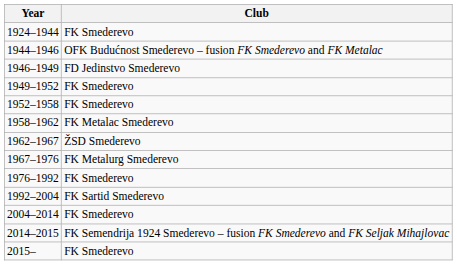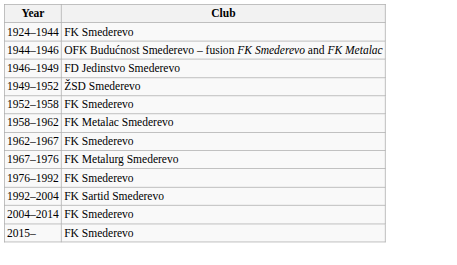1949–1952 | Club: FK Smederevo -> ŽSD Smederevo
1962–1967 | Club: ŽSD Smederevo -> FK Smederevo
- row: 2014–2015 | FK Semendrija 1924 Smederevo – fusion FK Smederevo and FK Seljak Mihajlovac
